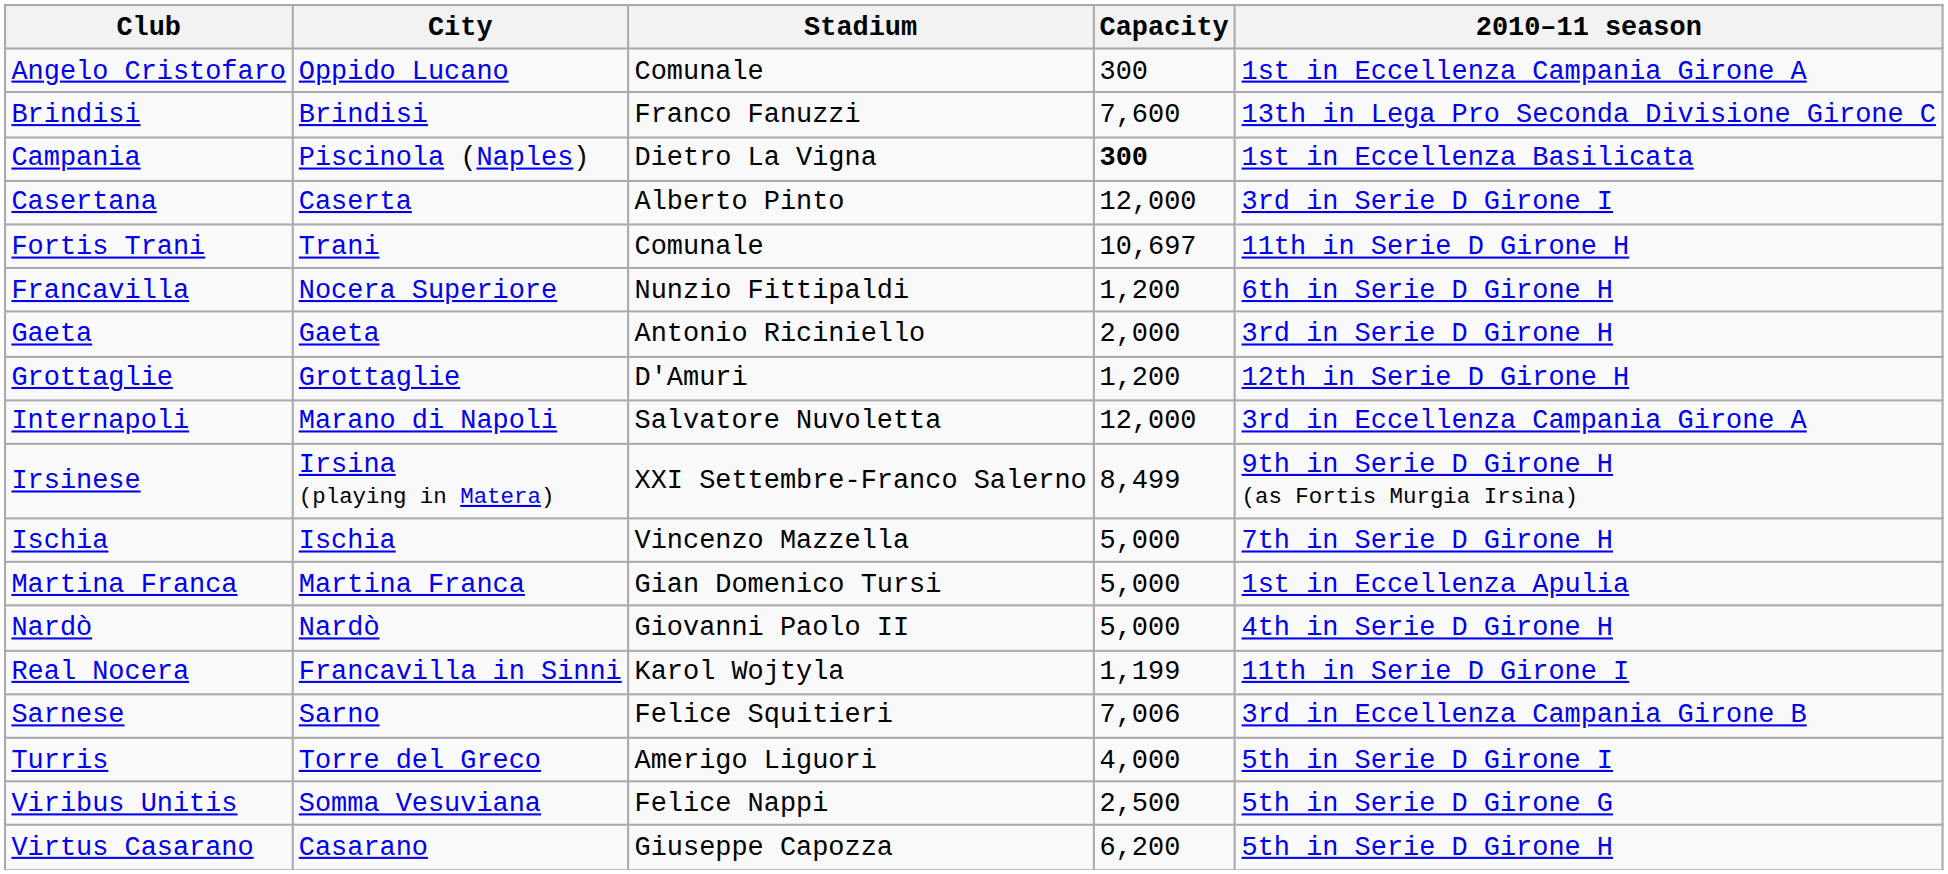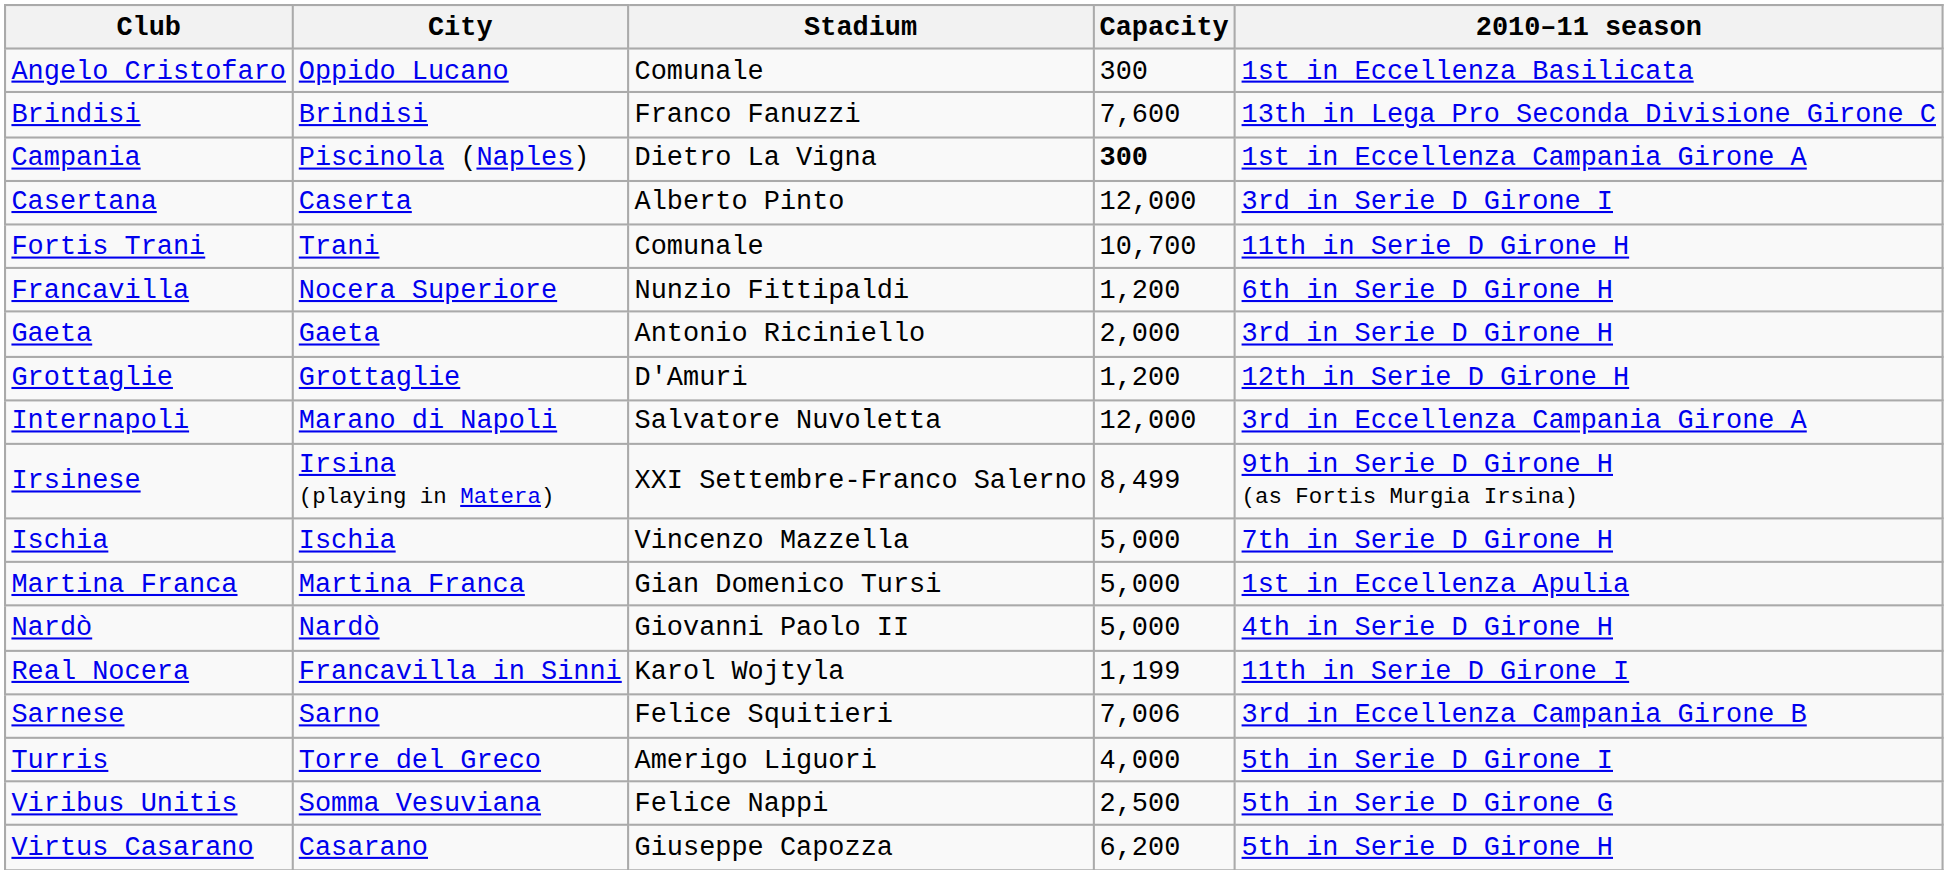Angelo Cristofaro | 2010–11 season: 1st in Eccellenza Campania Girone A -> 1st in Eccellenza Basilicata
Campania | 2010–11 season: 1st in Eccellenza Basilicata -> 1st in Eccellenza Campania Girone A
Fortis Trani | Capacity: 10,697 -> 10,700
